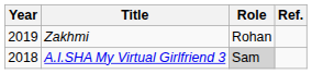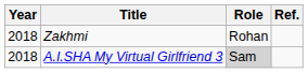Zakhmi | Year: 2019 -> 2018
